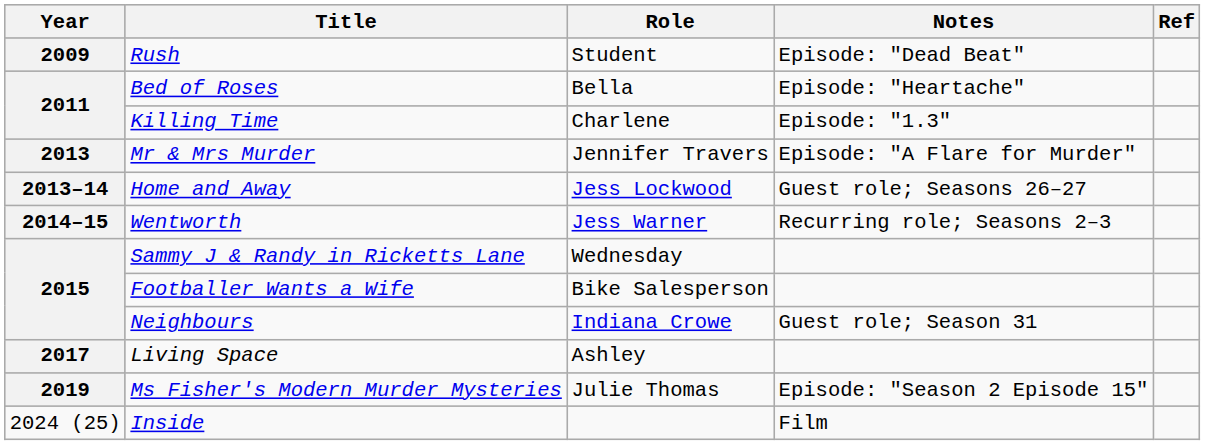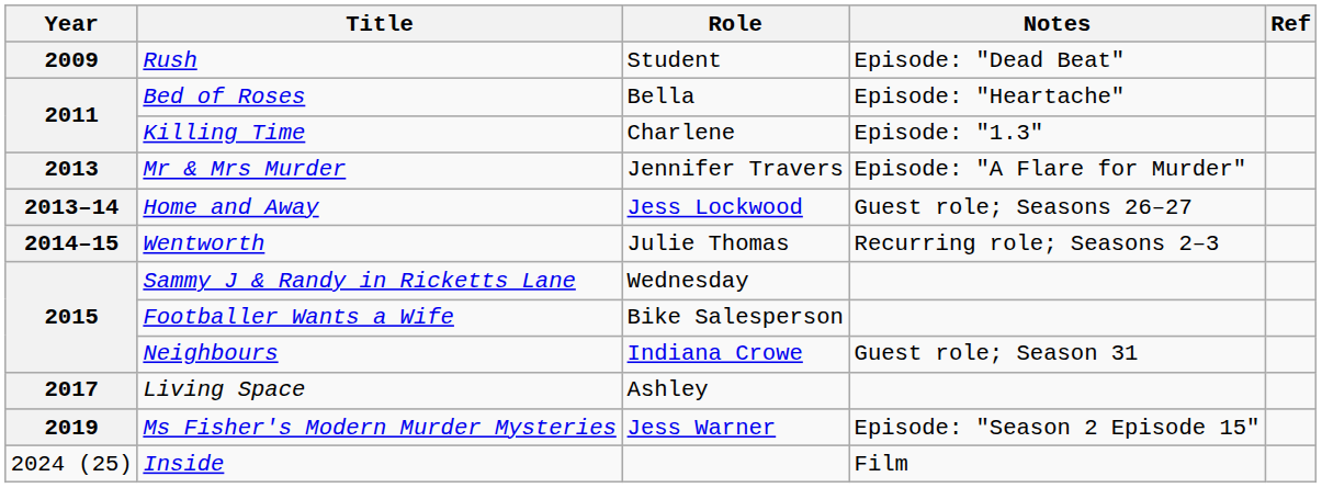Wentworth | Role: Jess Warner -> Julie Thomas
Ms Fisher's Modern Murder Mysteries | Role: Julie Thomas -> Jess Warner
